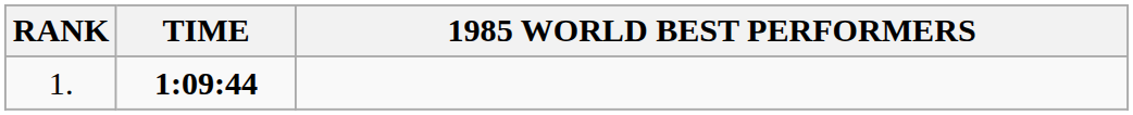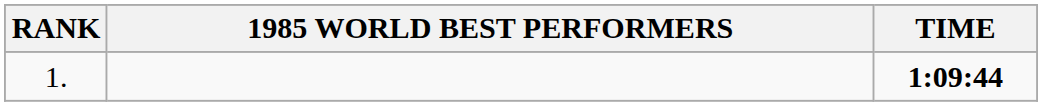columns swapped: 1985 WORLD BEST PERFORMERS <-> TIME
